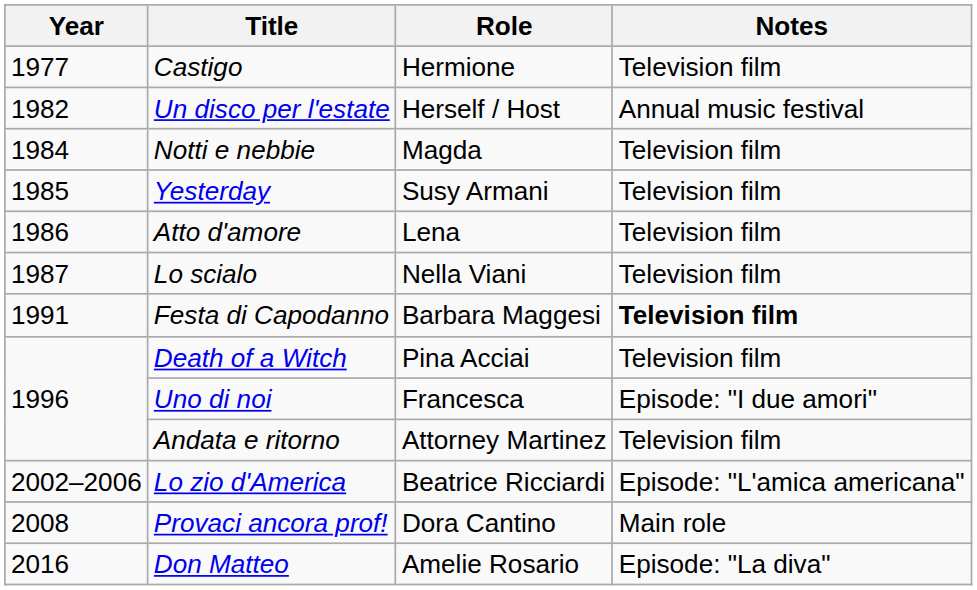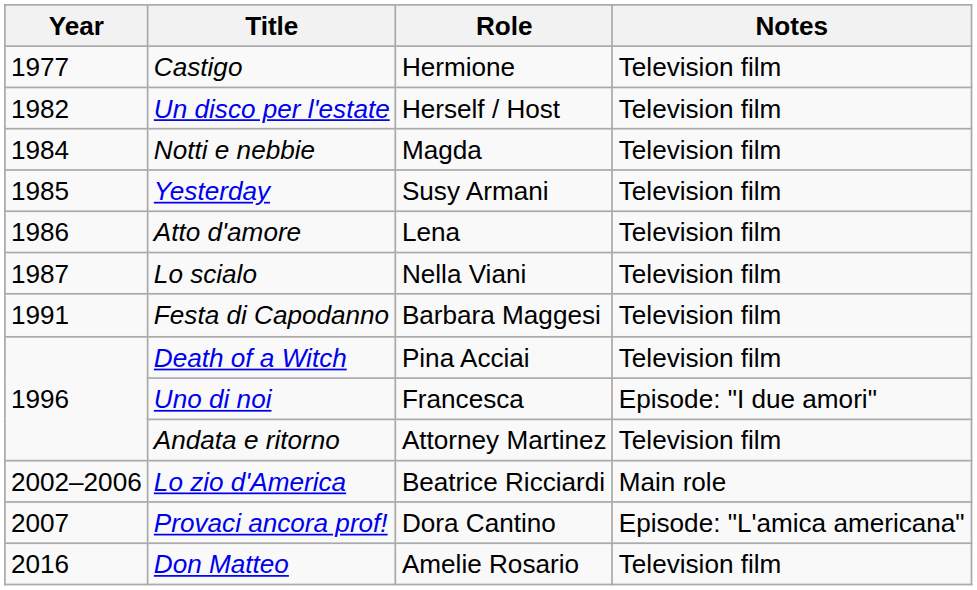Un disco per l'estate | Notes: Annual music festival -> Television film
Festa di Capodanno | Notes: bold -> normal
Lo zio d'America | Notes: Episode: "L'amica americana" -> Main role
Provaci ancora prof! | Year: 2008 -> 2007
Provaci ancora prof! | Notes: Main role -> Episode: "L'amica americana"
Don Matteo | Notes: Episode: "La diva" -> Television film
